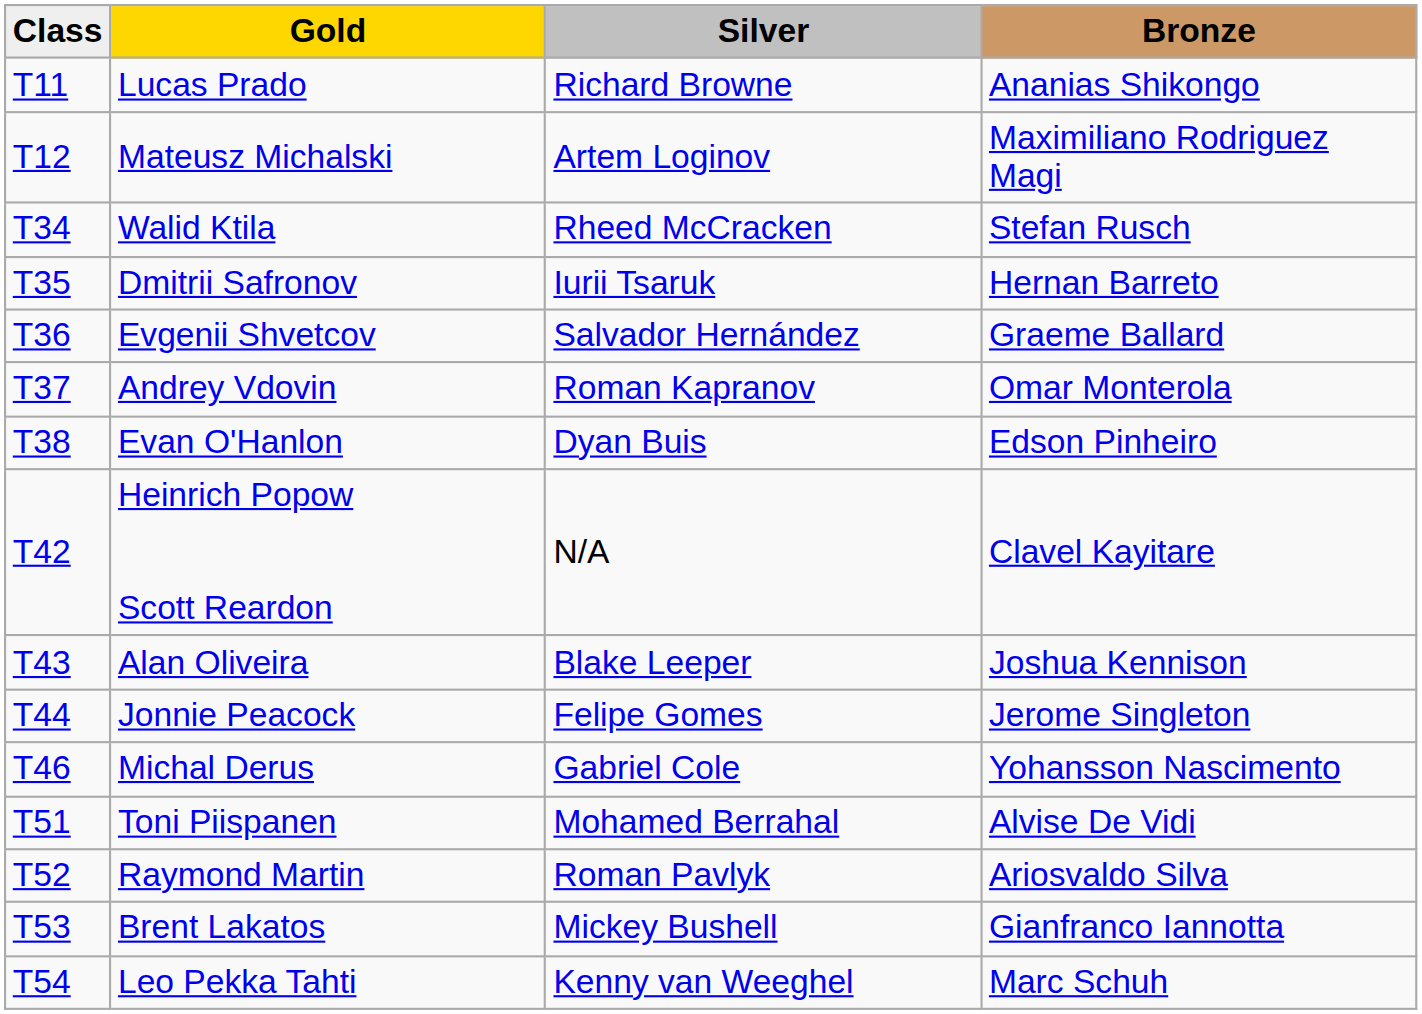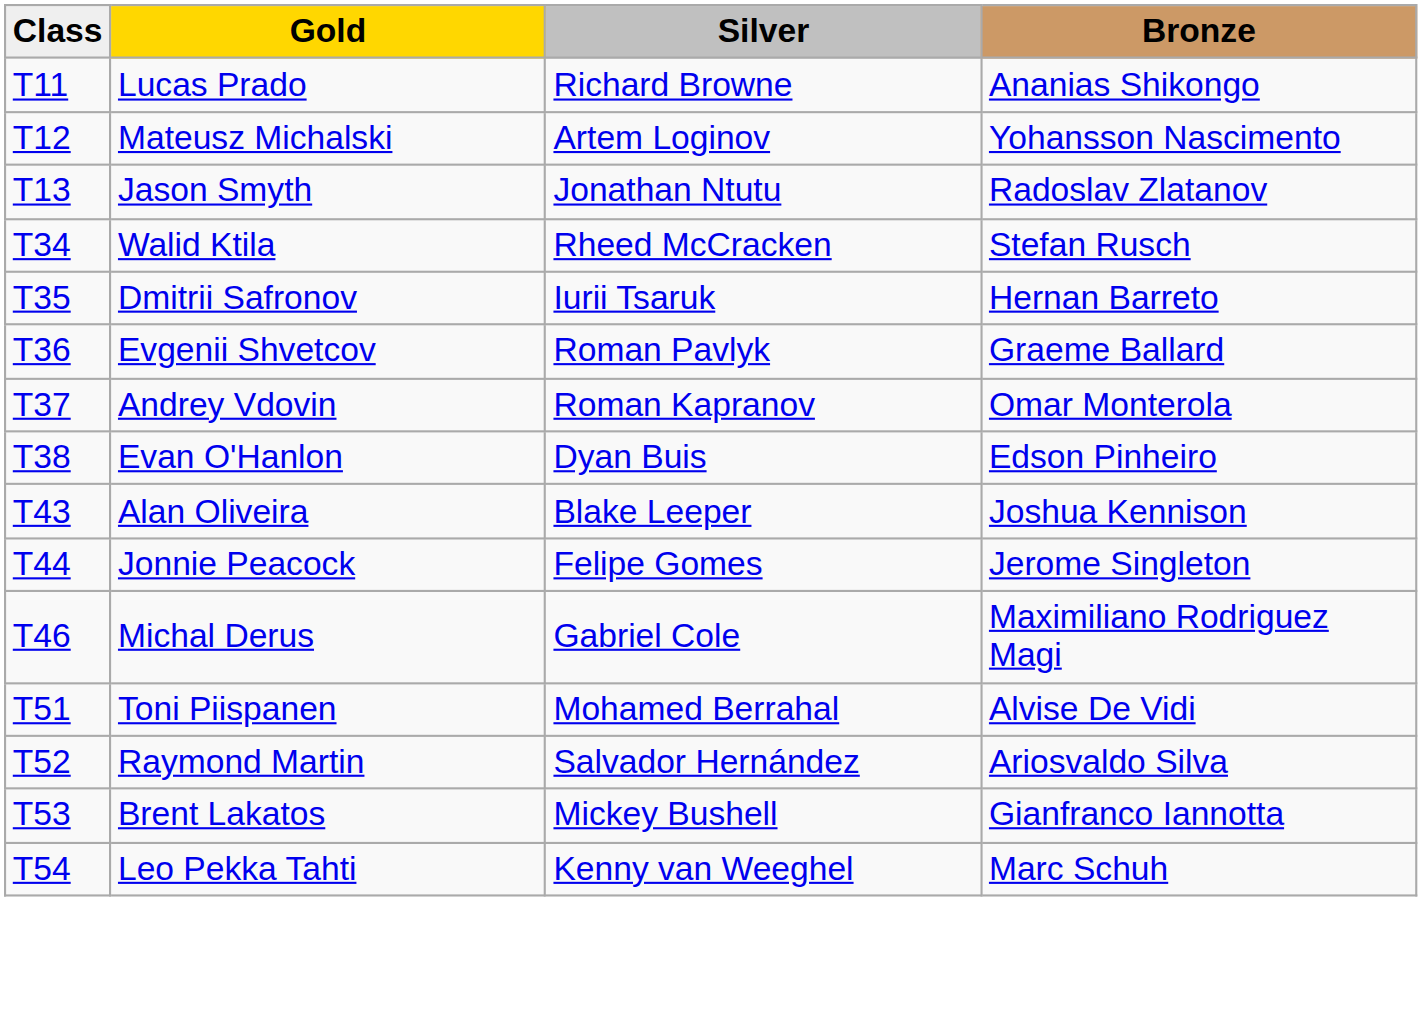Mateusz Michalski | Bronze: Maximiliano Rodriguez Magi -> Yohansson Nascimento
+ row: T13 | Jason Smyth | Jonathan Ntutu | Radoslav Zlatanov
Evgenii Shvetcov | Silver: Salvador Hernández -> Roman Pavlyk
- row: T42 | Heinrich Popow Scott Reardon | N/A | Clavel Kayitare
Michal Derus | Bronze: Yohansson Nascimento -> Maximiliano Rodriguez Magi
Raymond Martin | Silver: Roman Pavlyk -> Salvador Hernández
